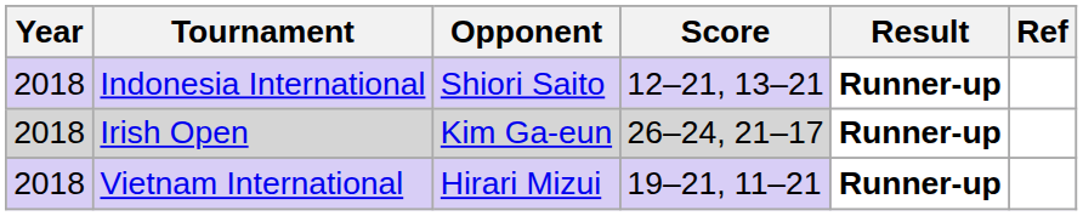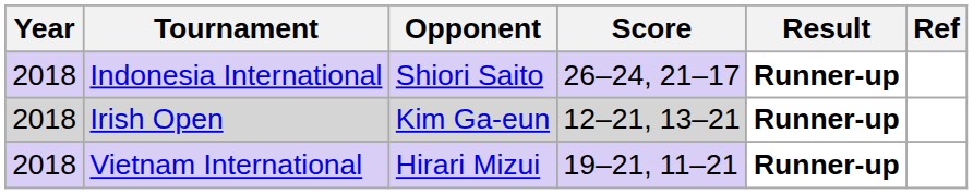Indonesia International | Score: 12–21, 13–21 -> 26–24, 21–17
Irish Open | Score: 26–24, 21–17 -> 12–21, 13–21
